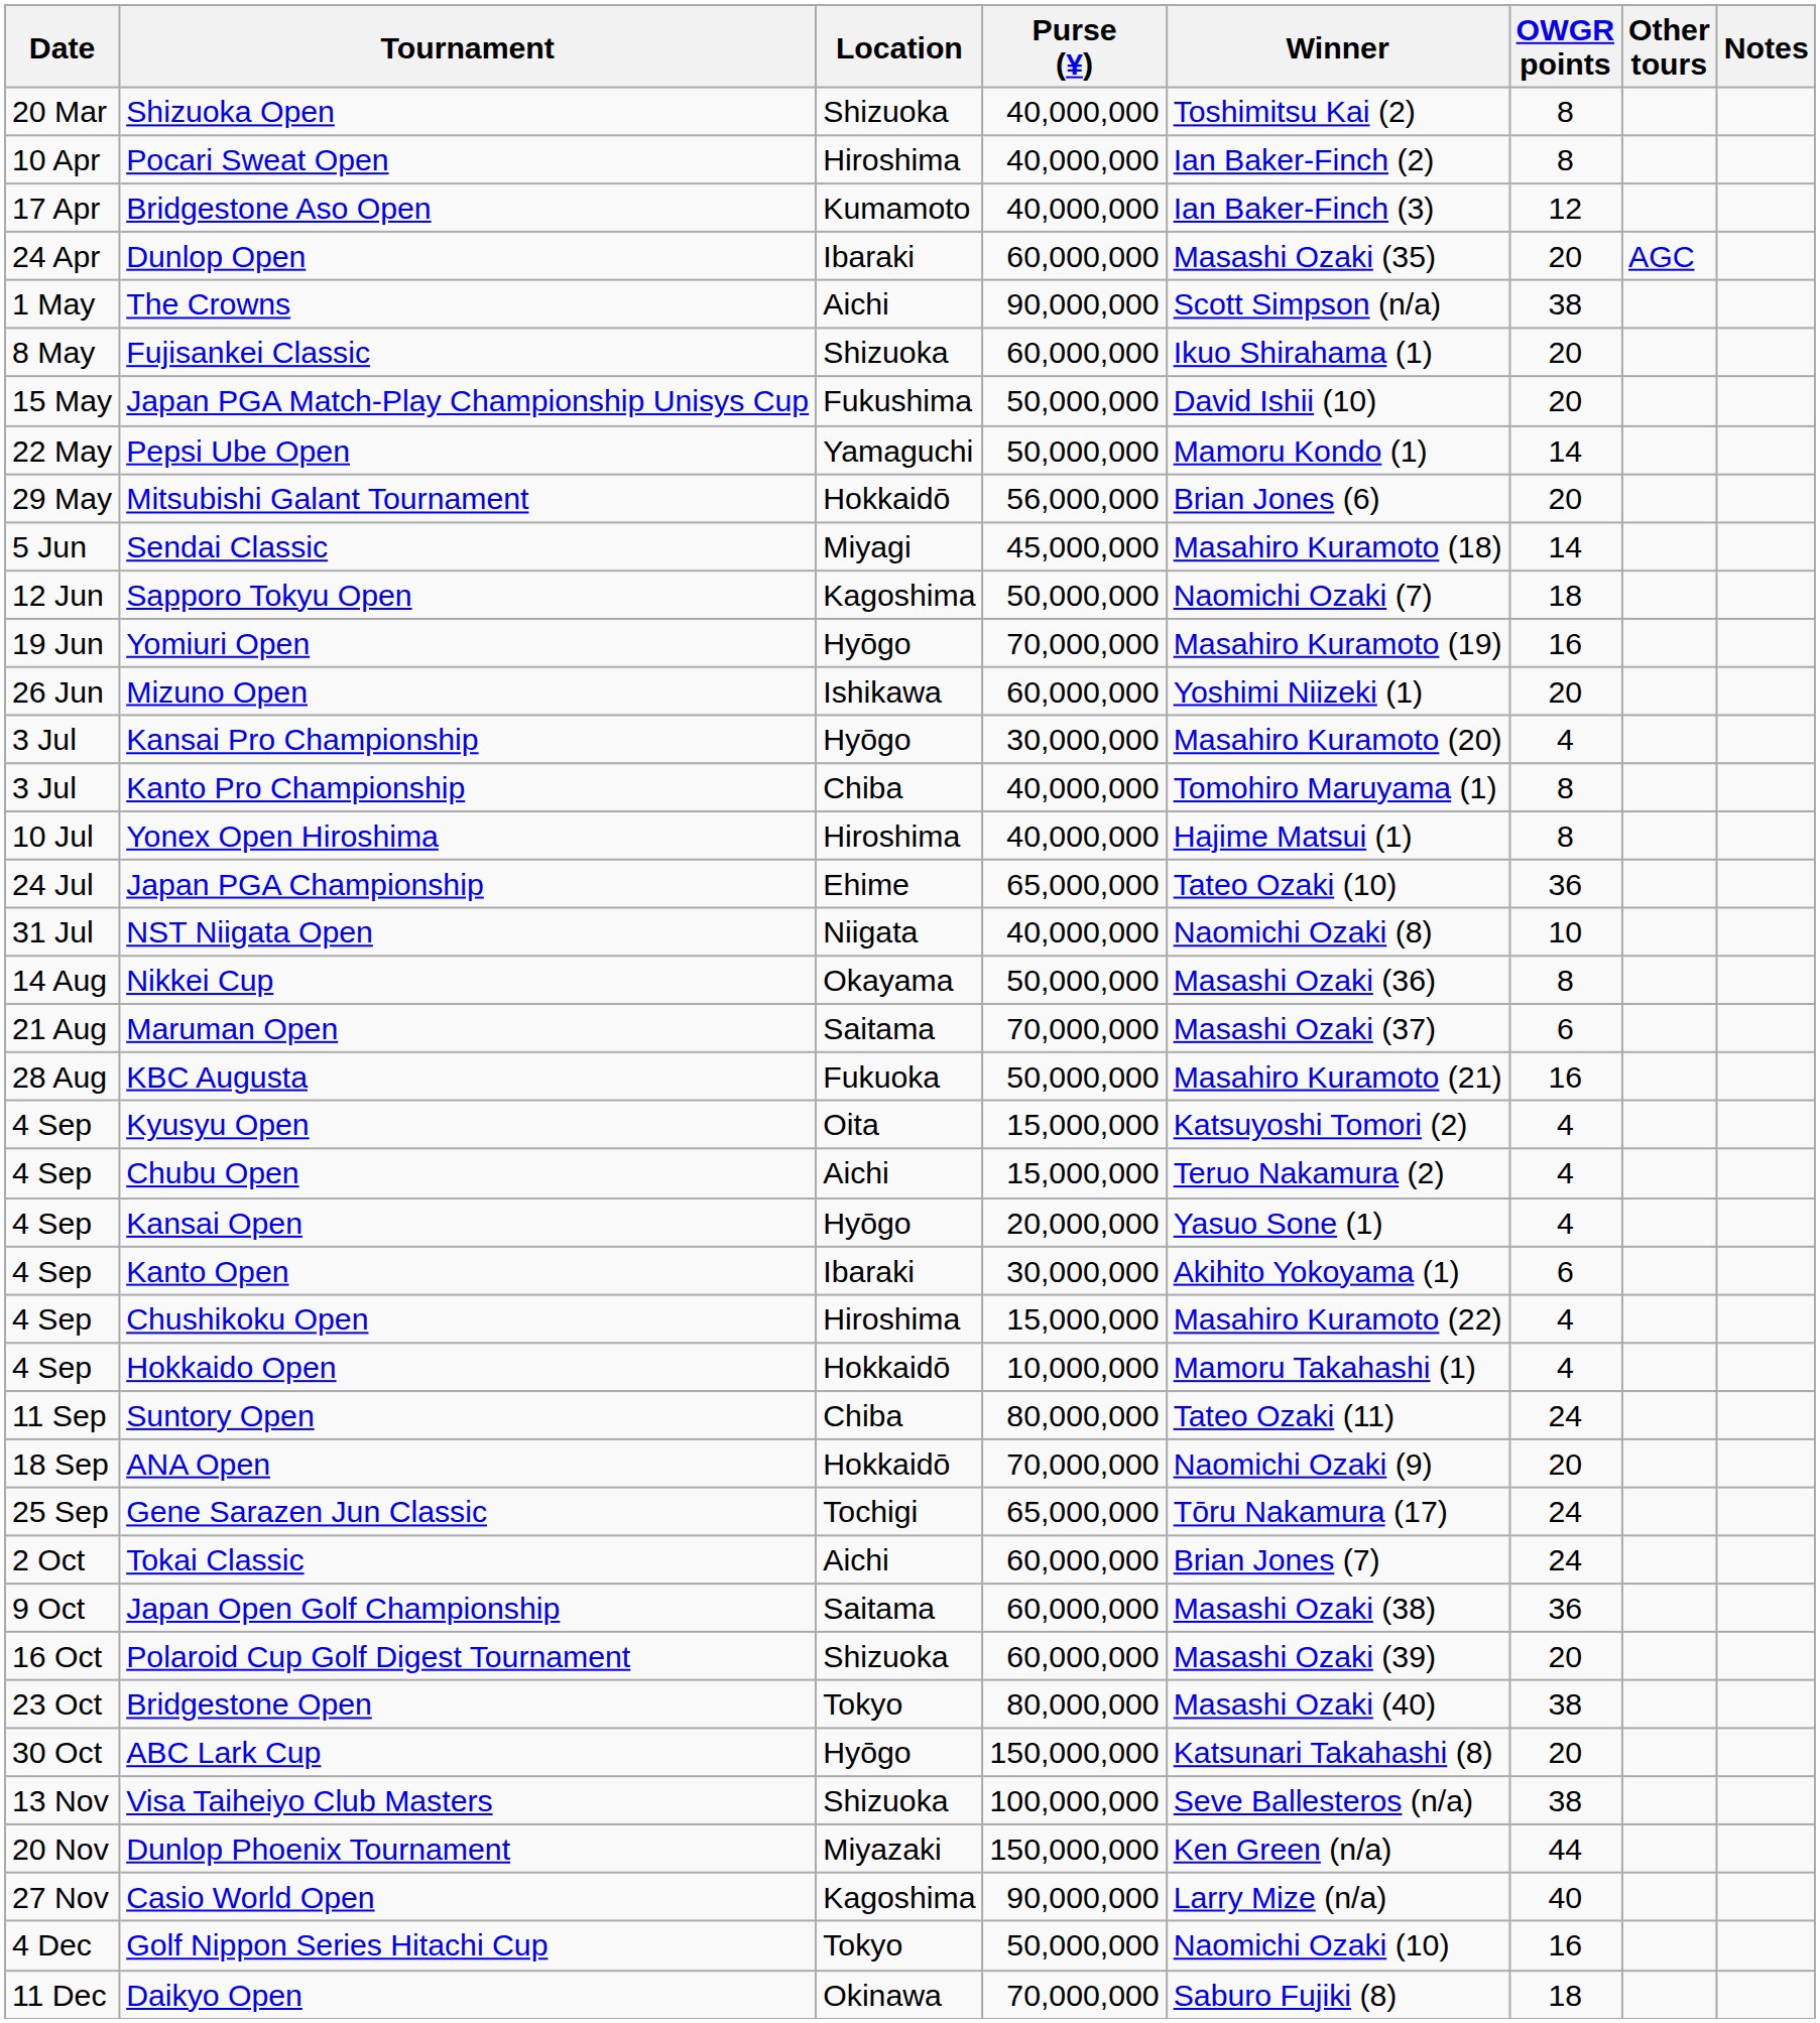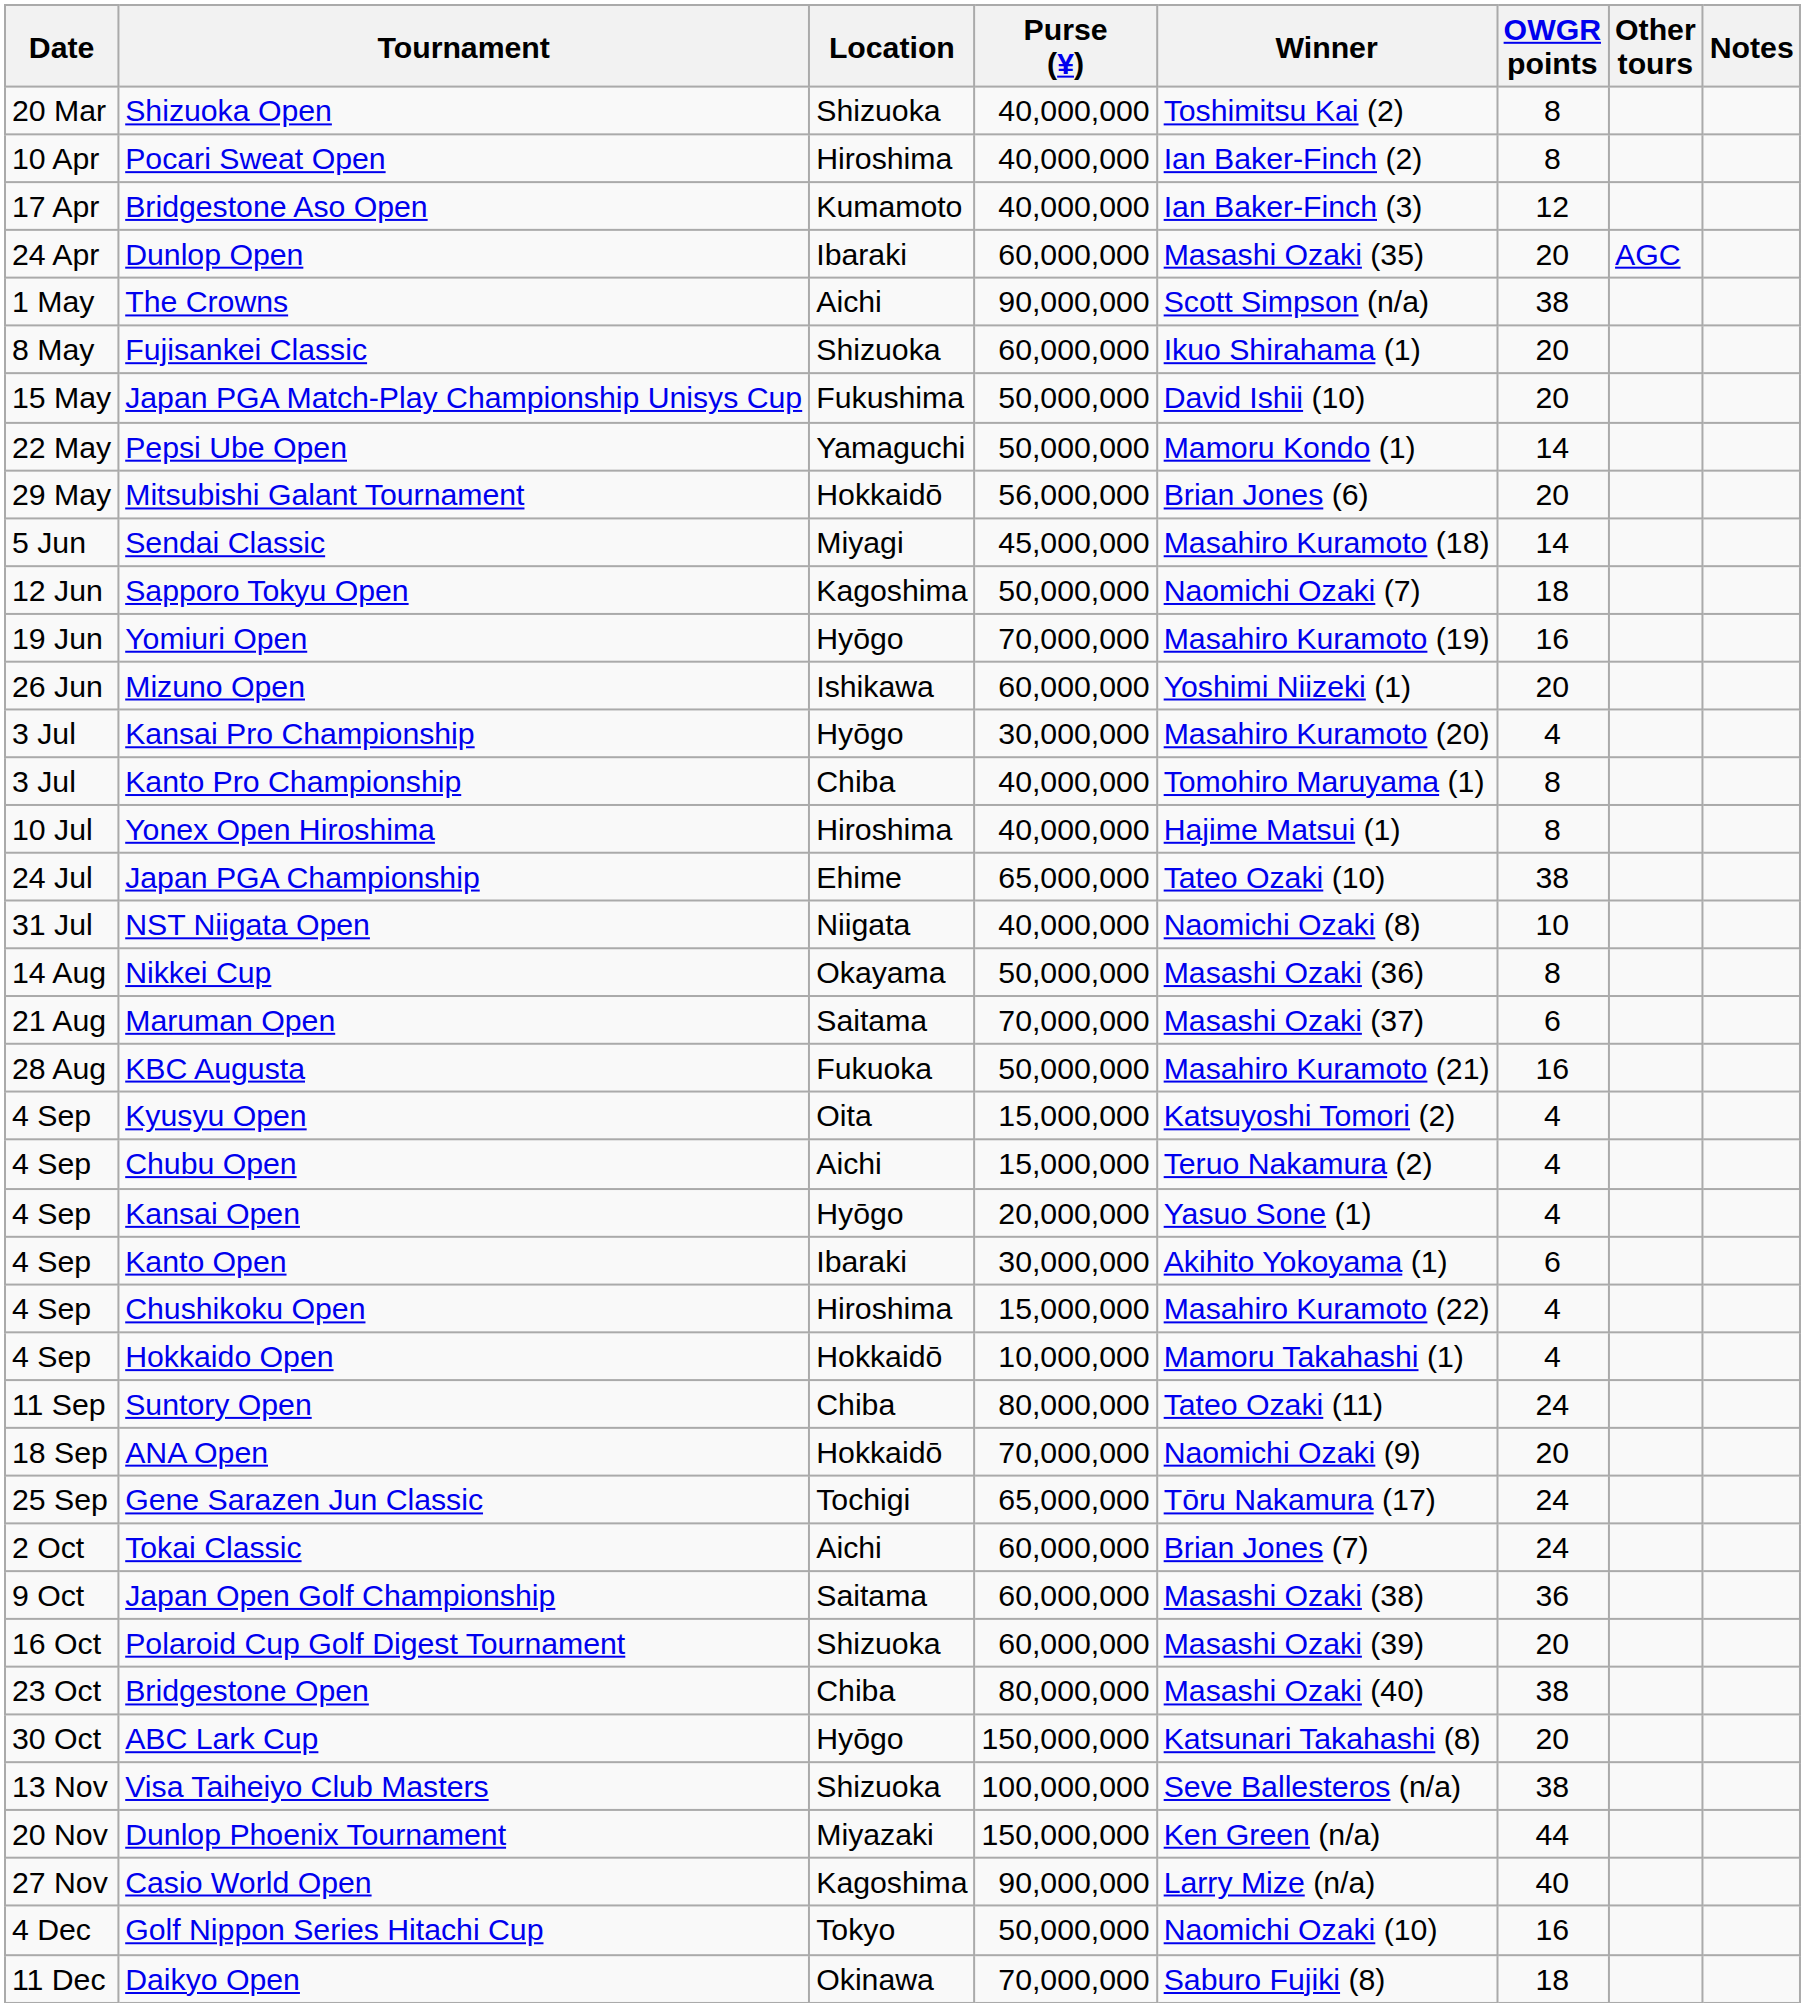Japan PGA Championship | OWGR points: 36 -> 38
Bridgestone Open | Location: Tokyo -> Chiba
